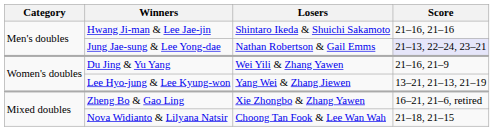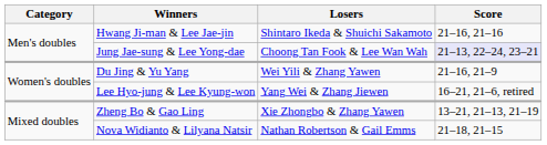Jung Jae-sung & Lee Yong-dae | Losers: Nathan Robertson & Gail Emms -> Choong Tan Fook & Lee Wan Wah
Lee Hyo-jung & Lee Kyung-won | Score: 13–21, 21–13, 21–19 -> 16–21, 21–6, retired
Zheng Bo & Gao Ling | Score: 16–21, 21–6, retired -> 13–21, 21–13, 21–19
Nova Widianto & Lilyana Natsir | Losers: Choong Tan Fook & Lee Wan Wah -> Nathan Robertson & Gail Emms
